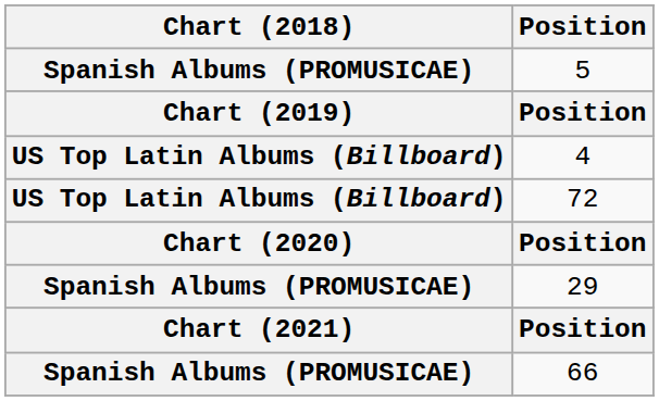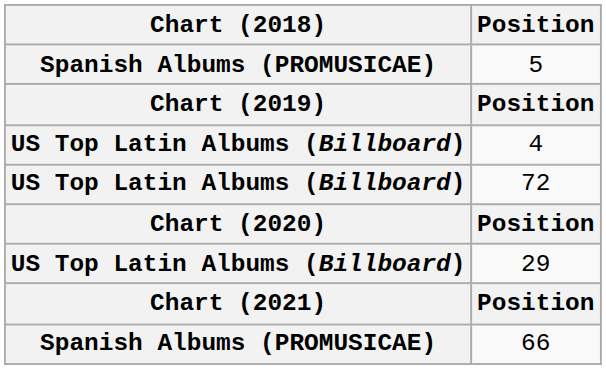29 | Chart (2018): Spanish Albums (PROMUSICAE) -> US Top Latin Albums (Billboard)
